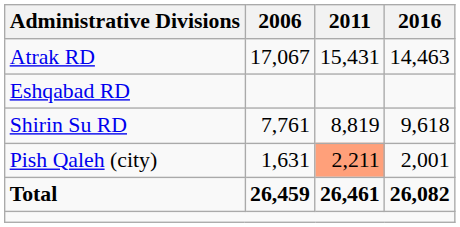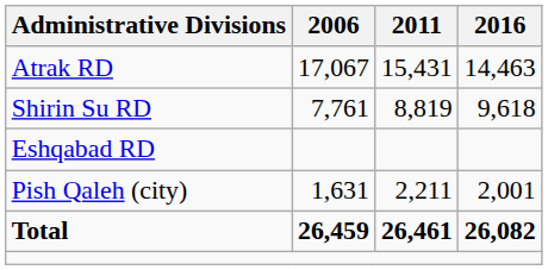rows swapped: Eshqabad RD <-> Shirin Su RD
Pish Qaleh (city) | 2011: lightsalmon background -> no background
